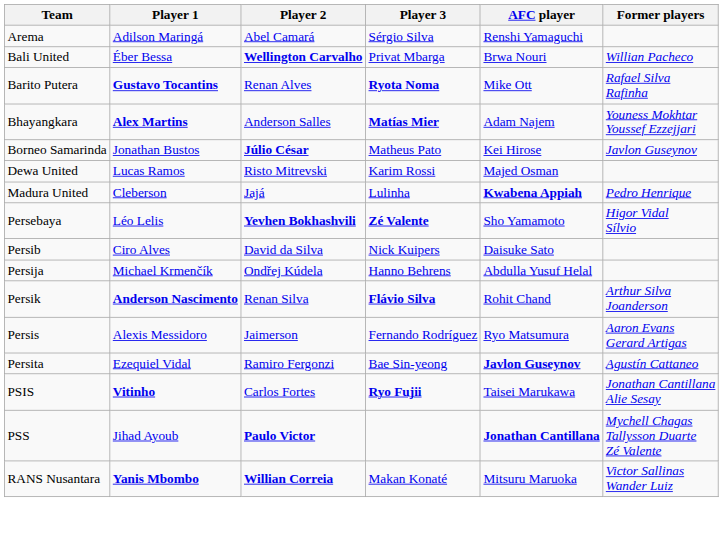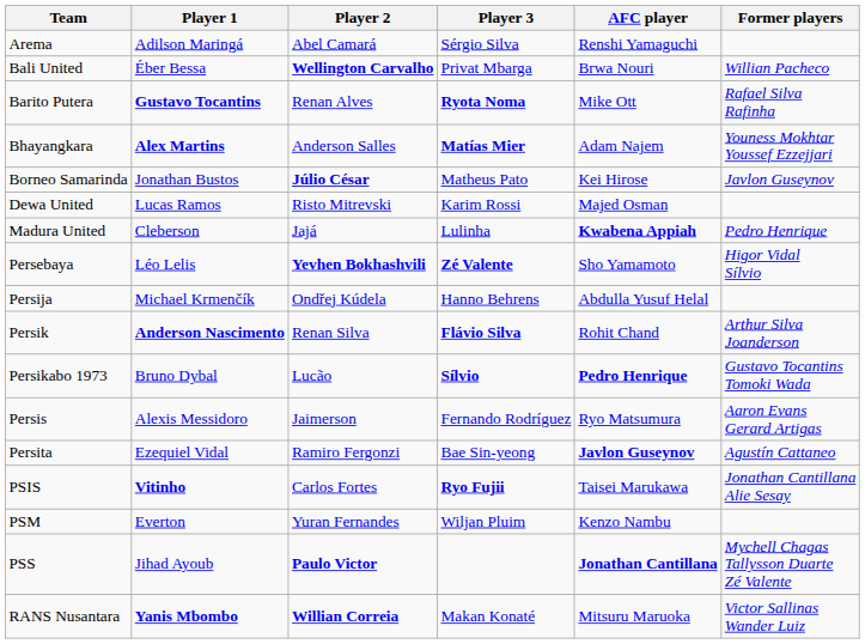- row: Persib | Ciro Alves | David da Silva | Nick Kuipers | Daisuke Sato
+ row: Persikabo 1973 | Bruno Dybal | Lucão | Sílvio | Pedro Henrique | Gustavo Tocantins Tomoki Wada
+ row: PSM | Everton | Yuran Fernandes | Wiljan Pluim | Kenzo Nambu
